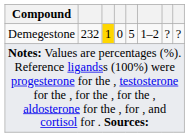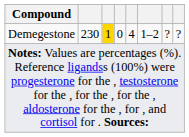Demegestone | column 2: 232 -> 230
Demegestone | column 5: 5 -> 4
